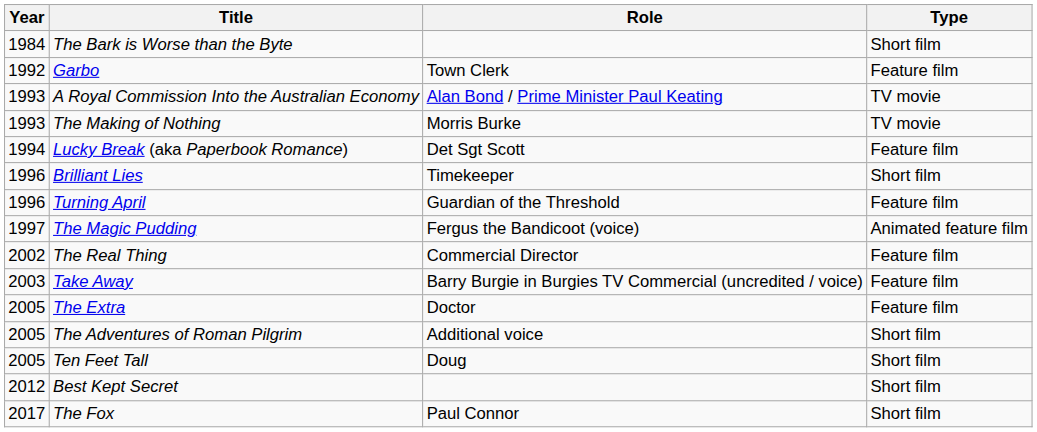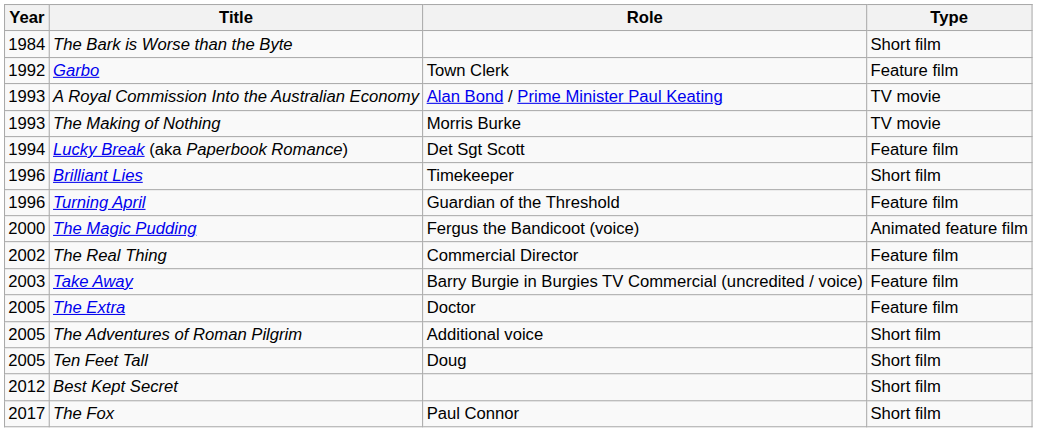The Magic Pudding | Year: 1997 -> 2000
